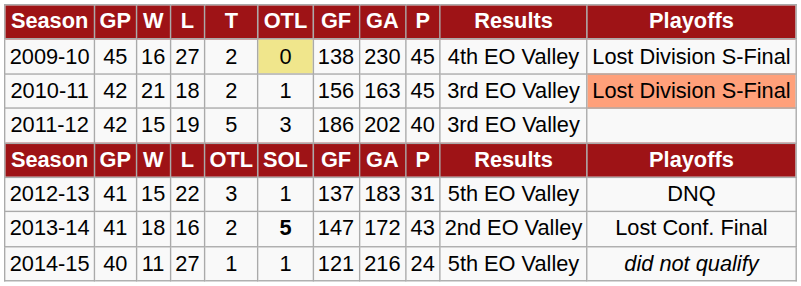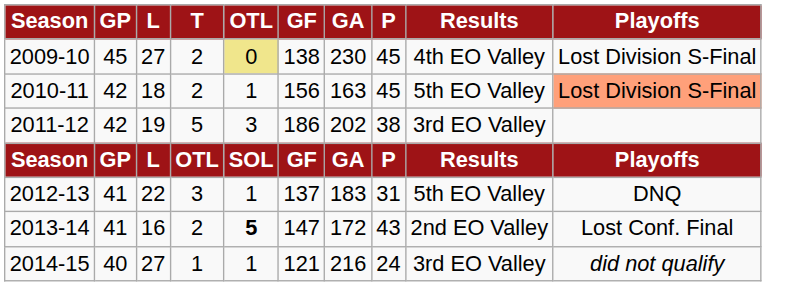- column: W | 16 | 21 | 15 | W | 15 | 18 | 11
2010-11 | Results: 3rd EO Valley -> 5th EO Valley
2011-12 | P: 40 -> 38
2014-15 | Results: 5th EO Valley -> 3rd EO Valley
